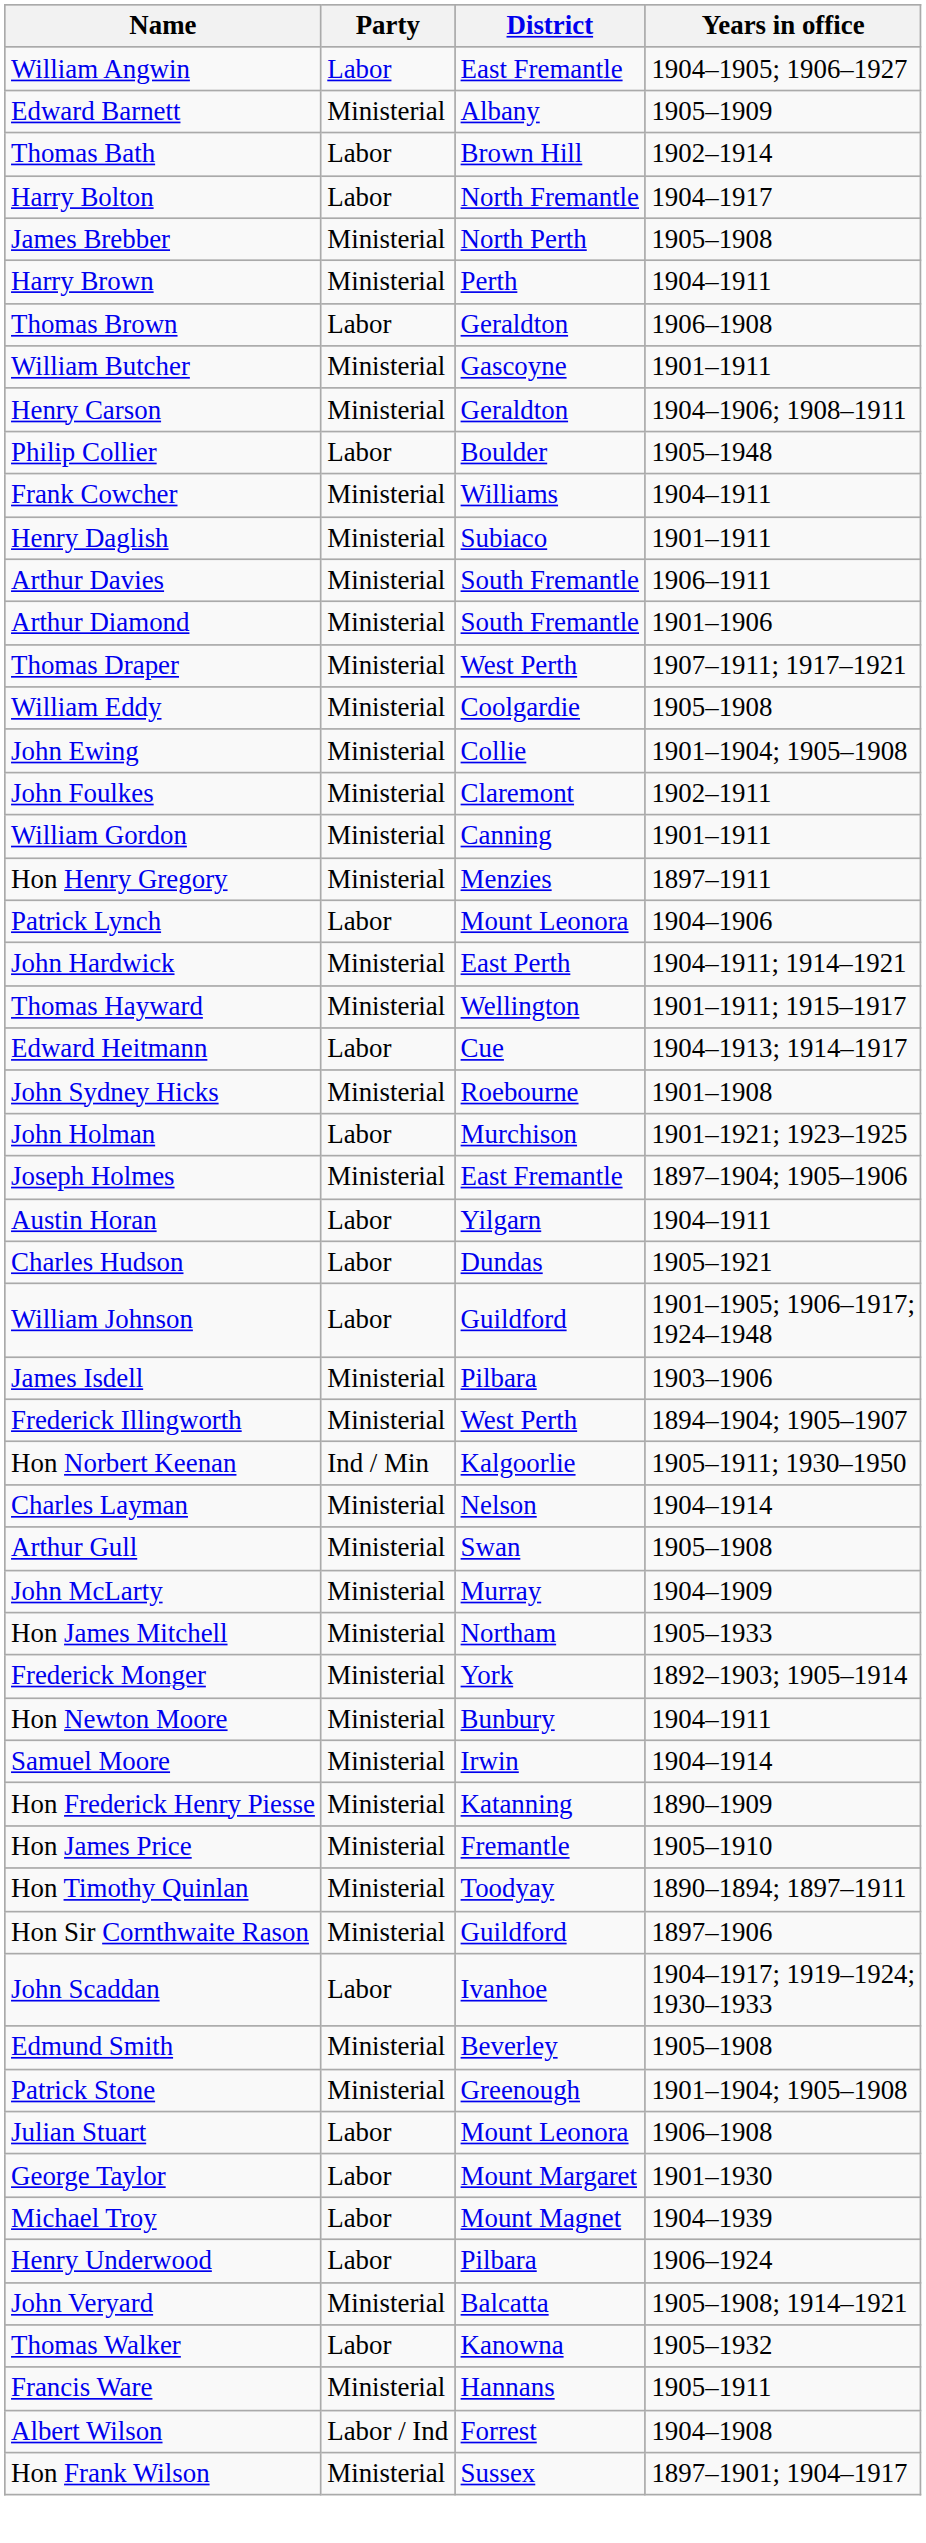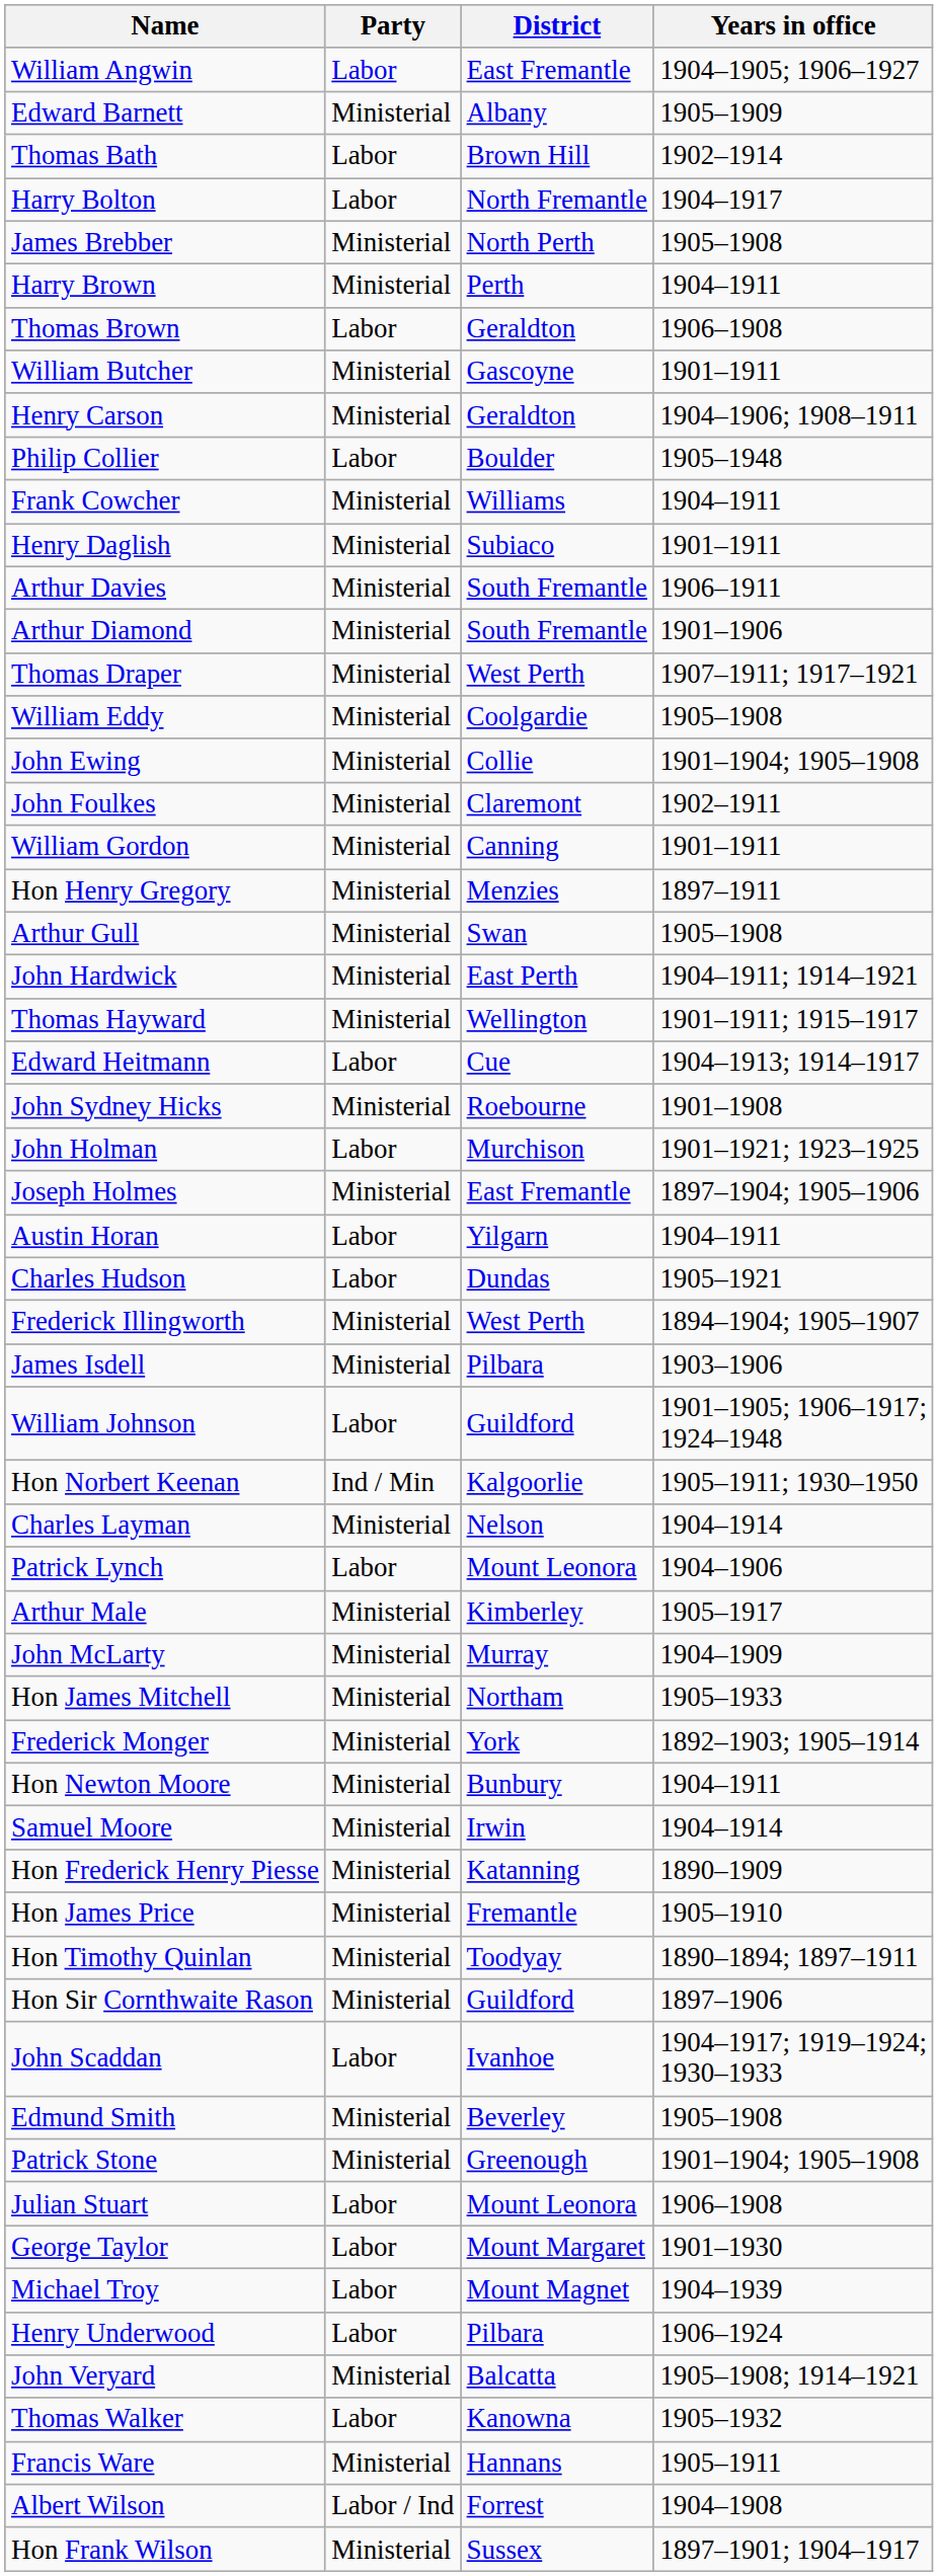rows swapped: Arthur Gull <-> Patrick Lynch
rows swapped: Frederick Illingworth <-> William Johnson
+ row: Arthur Male | Ministerial | Kimberley | 1905–1917
